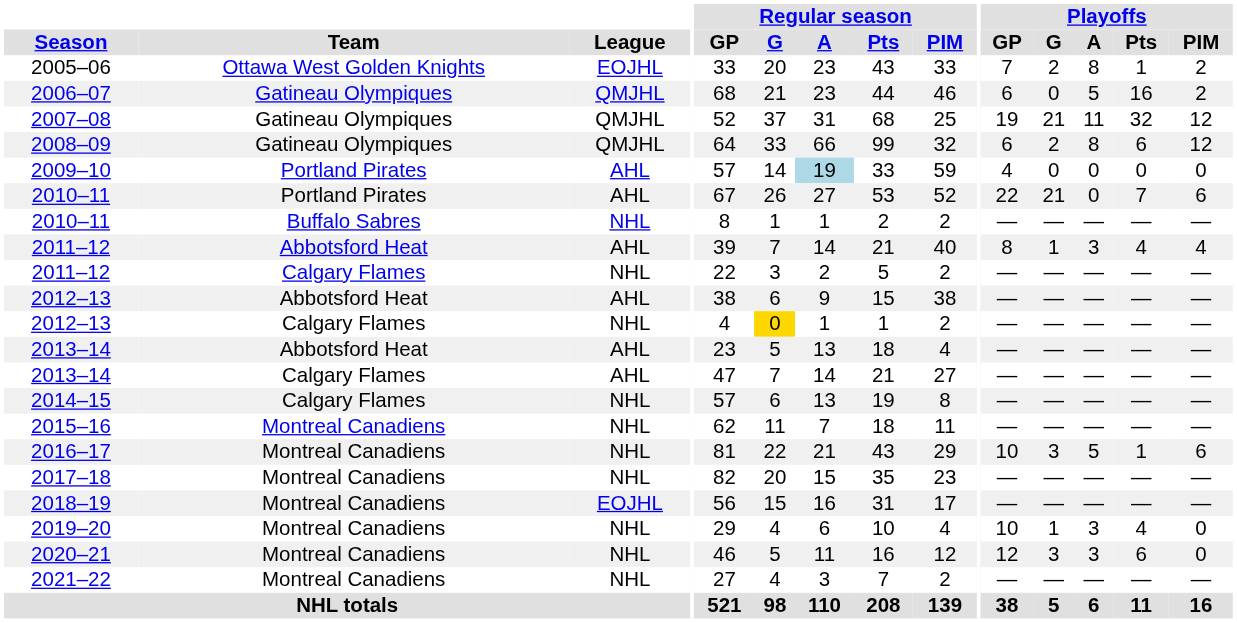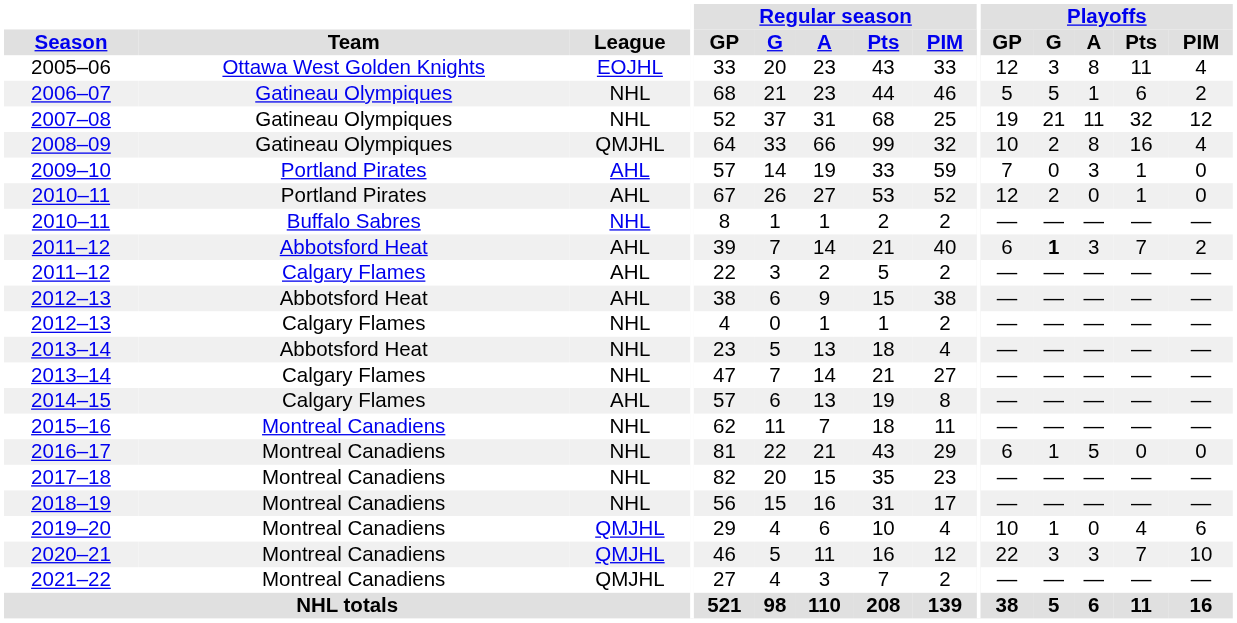2005–06 | Playoffs / GP: 7 -> 12
2005–06 | Playoffs / G: 2 -> 3
2005–06 | Playoffs / Pts: 1 -> 11
2005–06 | Playoffs / PIM: 2 -> 4
2006–07 | League: QMJHL -> NHL
2006–07 | Playoffs / GP: 6 -> 5
2006–07 | Playoffs / G: 0 -> 5
2006–07 | Playoffs / A: 5 -> 1
2006–07 | Playoffs / Pts: 16 -> 6
2007–08 | League: QMJHL -> NHL
2008–09 | Playoffs / GP: 6 -> 10
2008–09 | Playoffs / Pts: 6 -> 16
2008–09 | Playoffs / PIM: 12 -> 4
2009–10 | Regular season / A: lightblue background -> no background
2009–10 | Playoffs / GP: 4 -> 7
2009–10 | Playoffs / A: 0 -> 3
2009–10 | Playoffs / Pts: 0 -> 1
2010–11 / Portland Pirates | Playoffs / GP: 22 -> 12
2010–11 / Portland Pirates | Playoffs / G: 21 -> 2
2010–11 / Portland Pirates | Playoffs / Pts: 7 -> 1
2010–11 / Portland Pirates | Playoffs / PIM: 6 -> 0
2011–12 / Abbotsford Heat | Playoffs / GP: 8 -> 6
2011–12 / Abbotsford Heat | Playoffs / G: normal -> bold
2011–12 / Abbotsford Heat | Playoffs / Pts: 4 -> 7
2011–12 / Abbotsford Heat | Playoffs / PIM: 4 -> 2
2011–12 / Calgary Flames | League: NHL -> AHL
2012–13 / Calgary Flames | Regular season / G: gold background -> no background
2013–14 / Abbotsford Heat | League: AHL -> NHL
2013–14 / Calgary Flames | League: AHL -> NHL
2014–15 | League: NHL -> AHL
2016–17 | Playoffs / GP: 10 -> 6
2016–17 | Playoffs / G: 3 -> 1
2016–17 | Playoffs / Pts: 1 -> 0
2016–17 | Playoffs / PIM: 6 -> 0
2018–19 | League: EOJHL -> NHL
2019–20 | League: NHL -> QMJHL
2019–20 | Playoffs / A: 3 -> 0
2019–20 | Playoffs / PIM: 0 -> 6
2020–21 | League: NHL -> QMJHL
2020–21 | Playoffs / GP: 12 -> 22
2020–21 | Playoffs / Pts: 6 -> 7
2020–21 | Playoffs / PIM: 0 -> 10
2021–22 | League: NHL -> QMJHL
